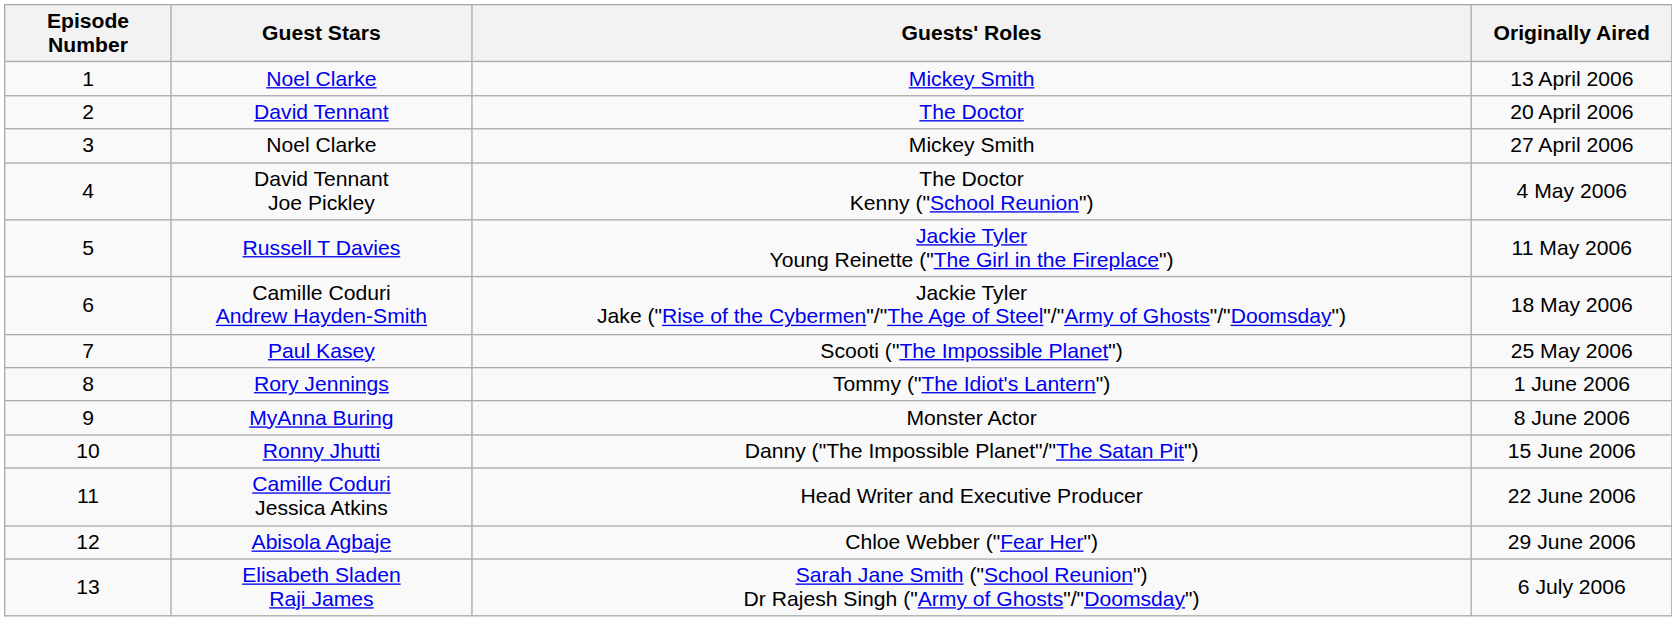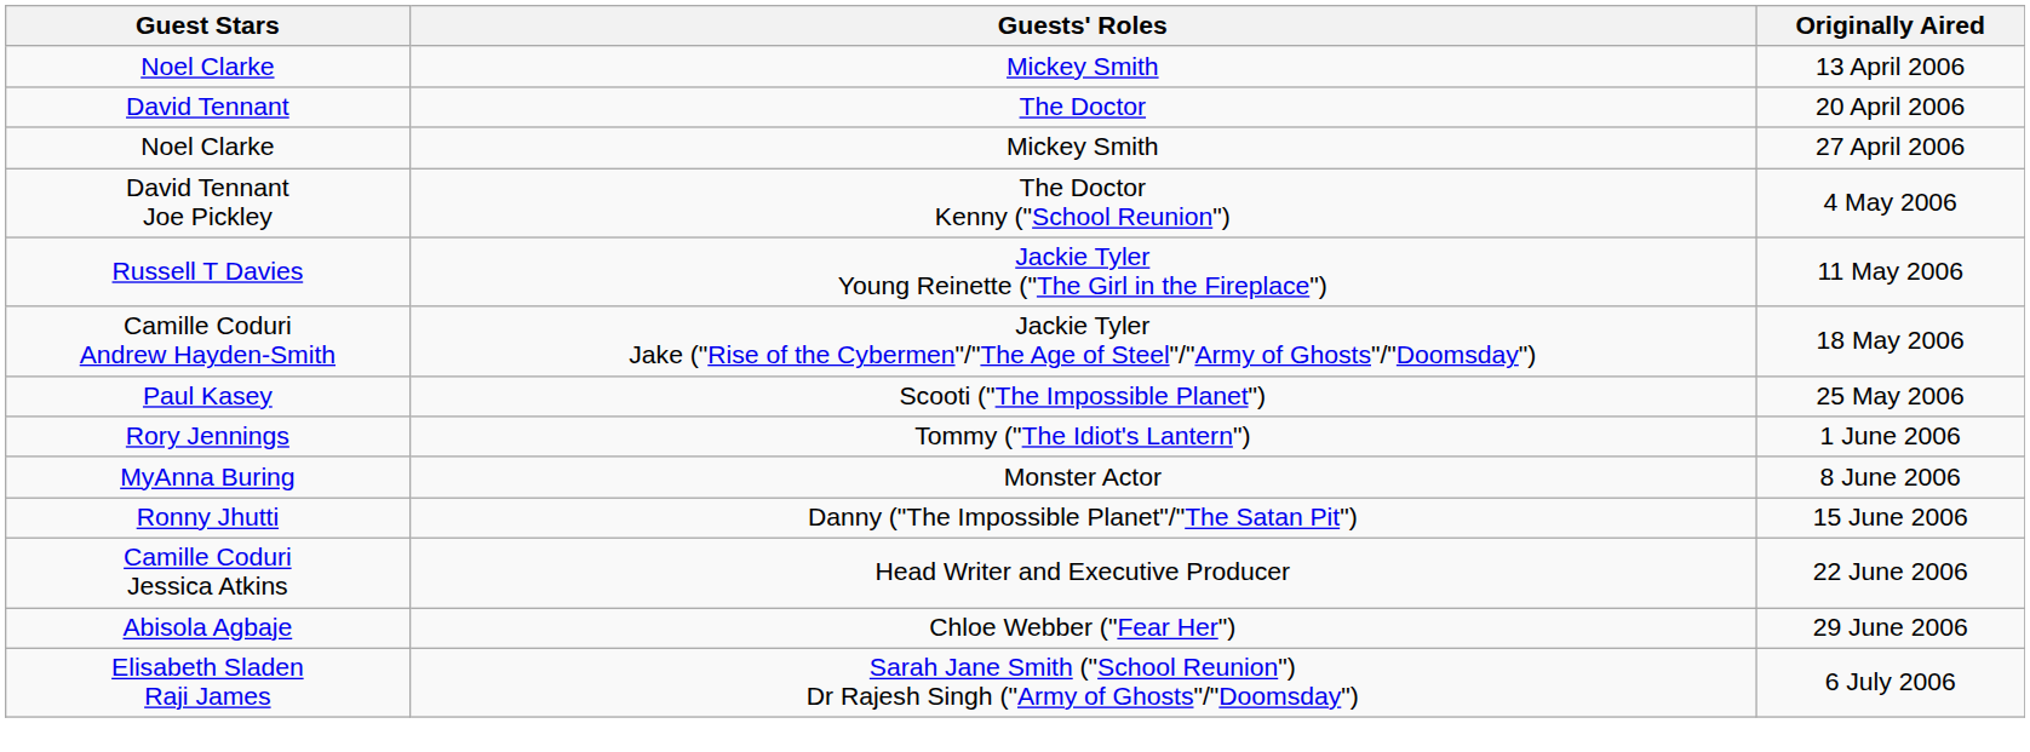- column: Episode Number | 1 | 2 | 3 | 4 | 5 | 6 | 7 | 8 | 9 | 10 | 11 | 12 | 13
